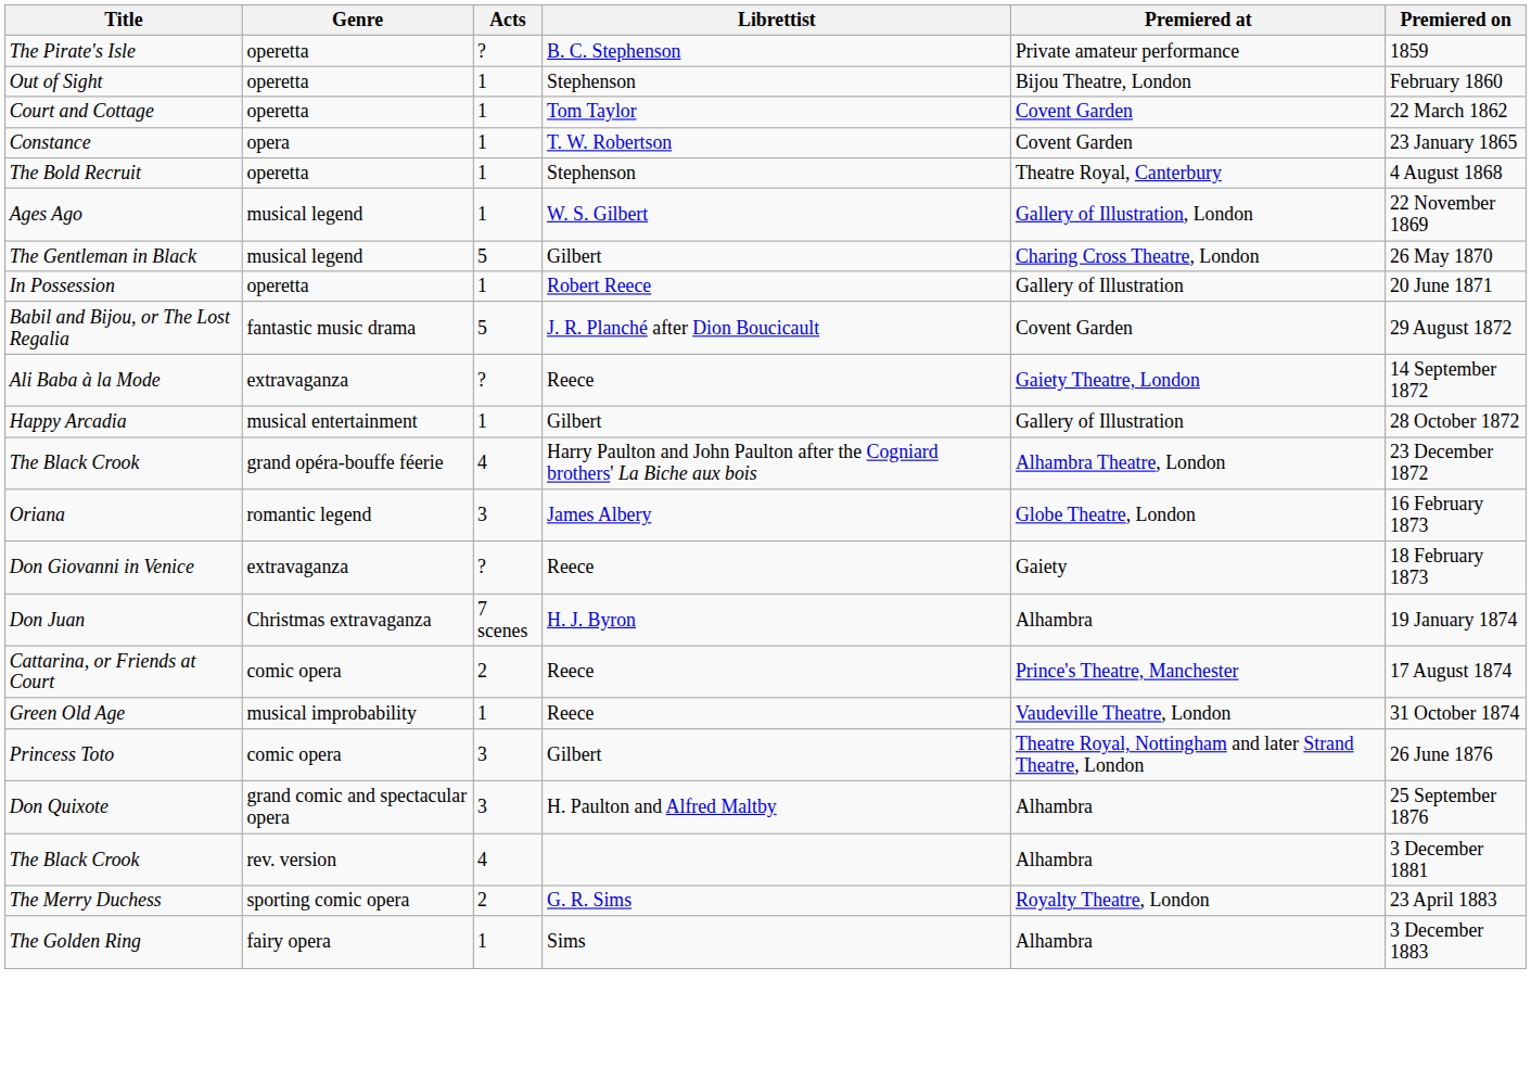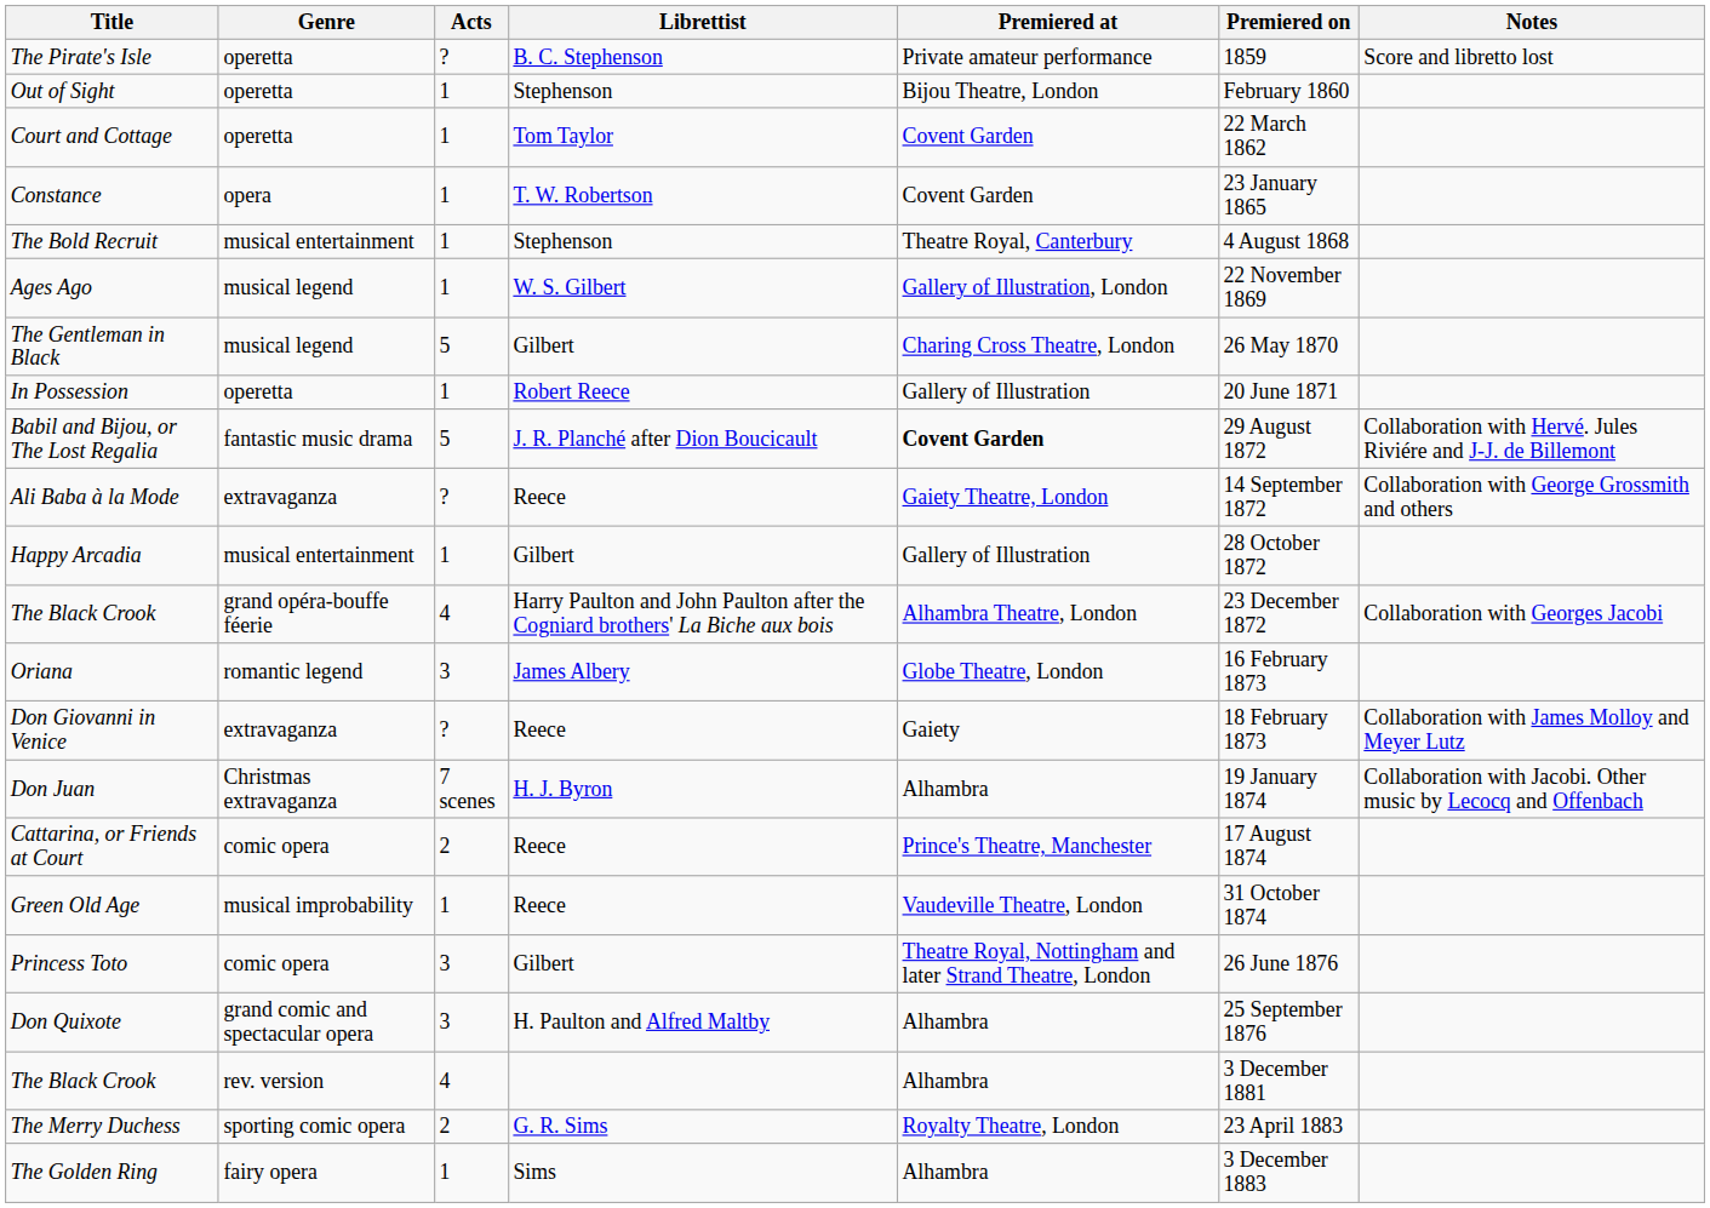+ column: Notes | Score and libretto lost | Collaboration with Hervé. Jules Riviére and J-J. de Billemont | Collaboration with George Grossmith and others | Collaboration with Georges Jacobi | Collaboration with James Molloy and Meyer Lutz | Collaboration with Jacobi. Other music by Lecocq and Offenbach
The Bold Recruit | Genre: operetta -> musical entertainment
Babil and Bijou, or The Lost Regalia | Premiered at: normal -> bold
